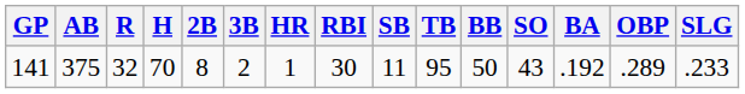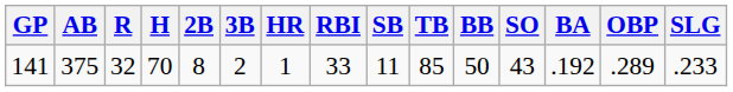141 | RBI: 30 -> 33
141 | TB: 95 -> 85
